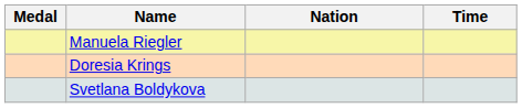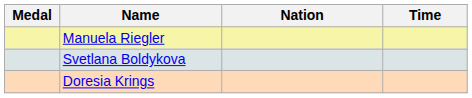rows swapped: Svetlana Boldykova <-> Doresia Krings
